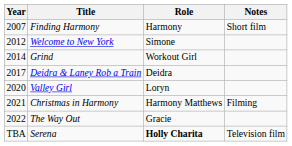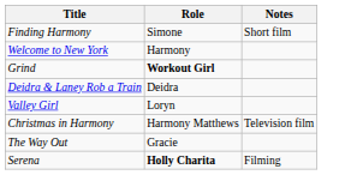- column: Year | 2007 | 2012 | 2014 | 2017 | 2020 | 2021 | 2022 | TBA
Finding Harmony | Role: Harmony -> Simone
Welcome to New York | Role: Simone -> Harmony
Grind | Role: normal -> bold
Christmas in Harmony | Notes: Filming -> Television film
Serena | Notes: Television film -> Filming
